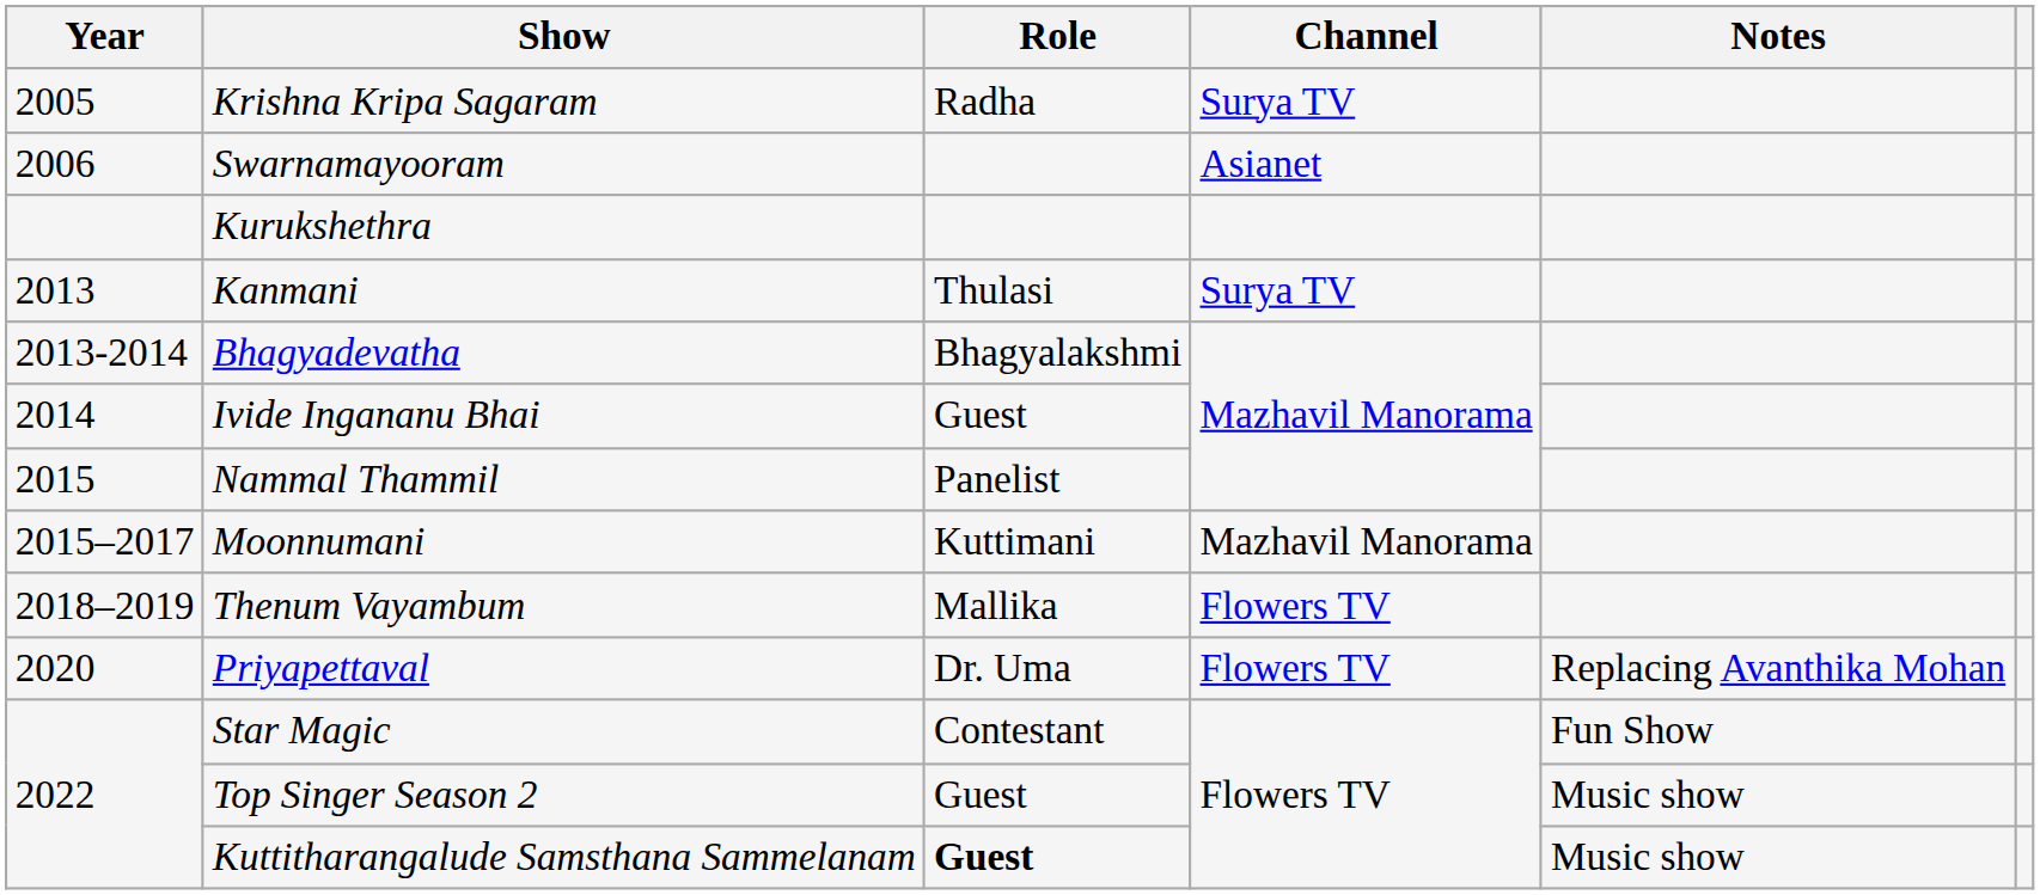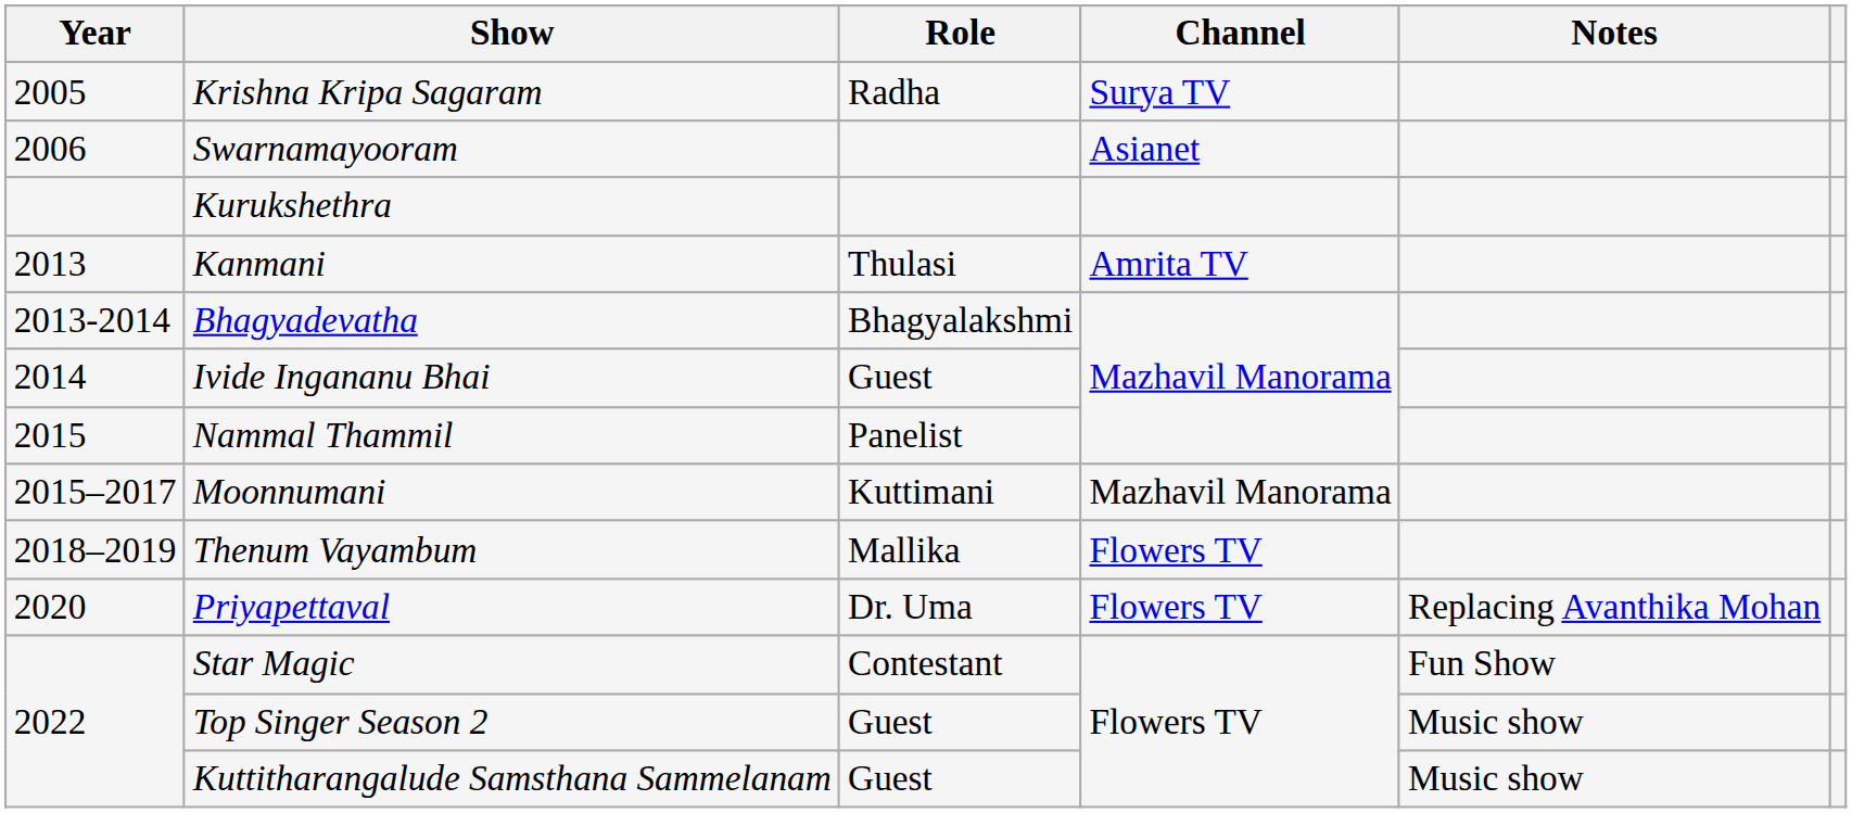Kanmani | Channel: Surya TV -> Amrita TV
Kuttitharangalude Samsthana Sammelanam | Role: bold -> normal
